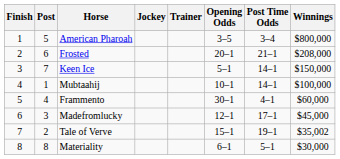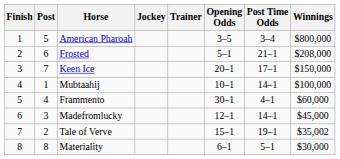Frosted | Opening Odds: 20–1 -> 5–1
Keen Ice | Opening Odds: 5–1 -> 20–1
Keen Ice | Post Time Odds: 14–1 -> 17–1
Madefromlucky | Post Time Odds: 17–1 -> 14–1
